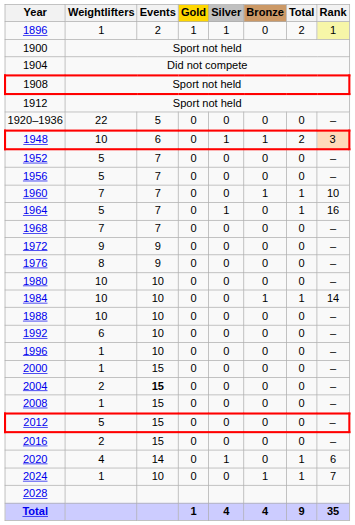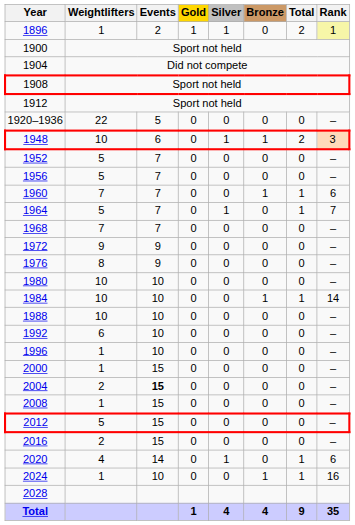1960 | Rank: 10 -> 6
1964 | Rank: 16 -> 7
2024 | Rank: 7 -> 16
